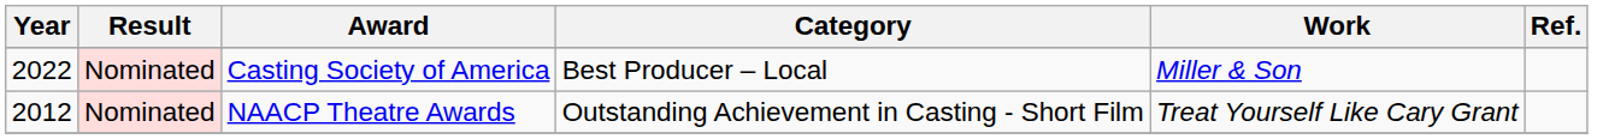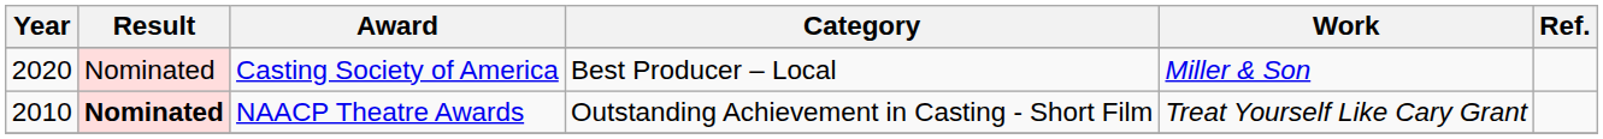Casting Society of America | Year: 2022 -> 2020
NAACP Theatre Awards | Year: 2012 -> 2010
NAACP Theatre Awards | Result: normal -> bold
